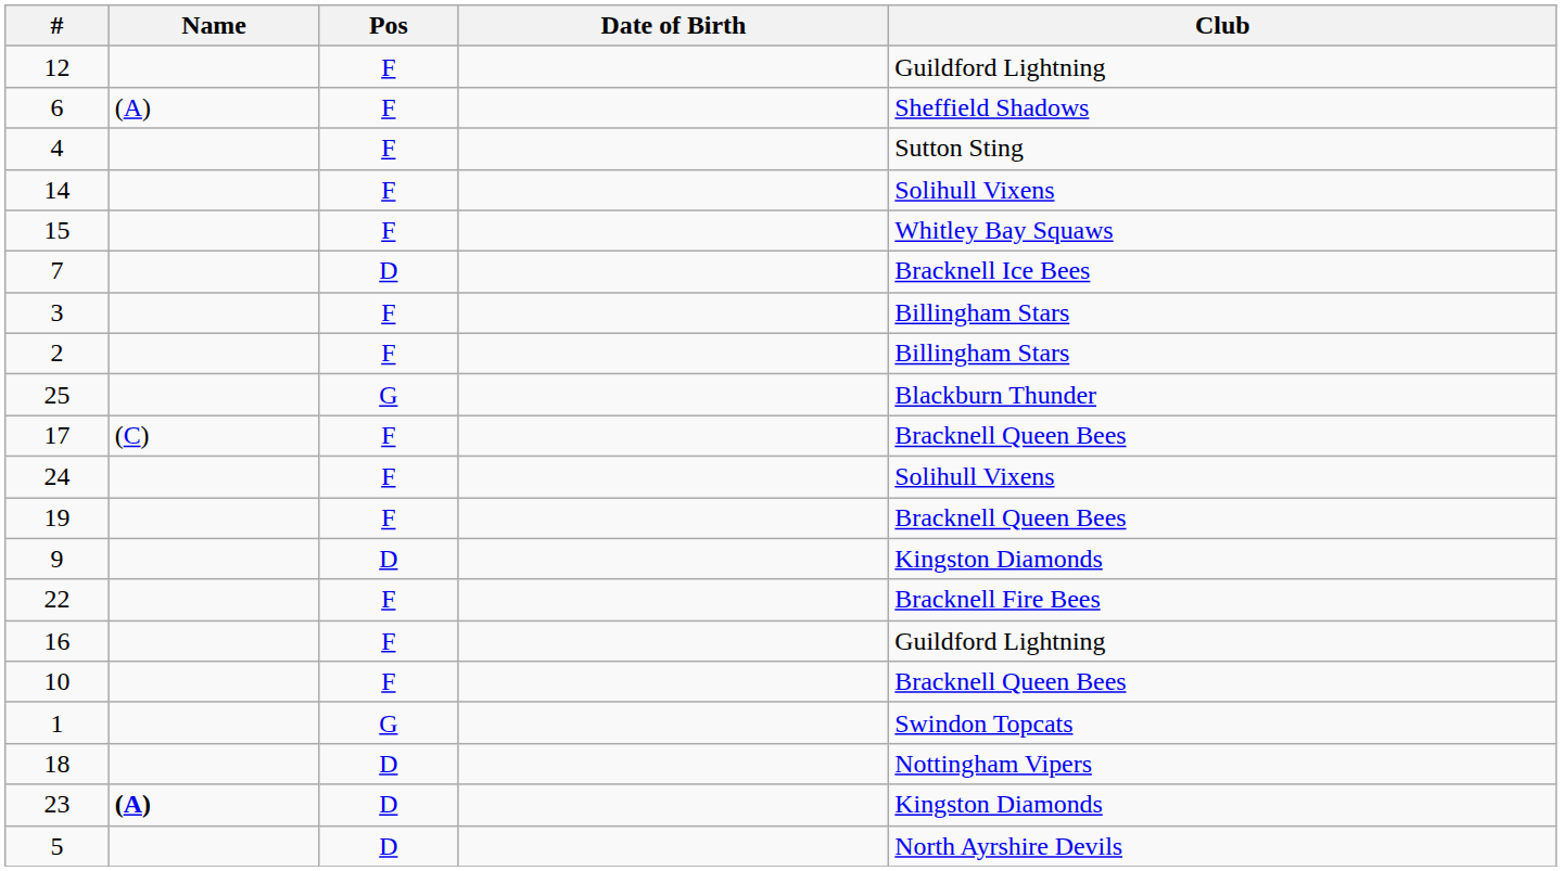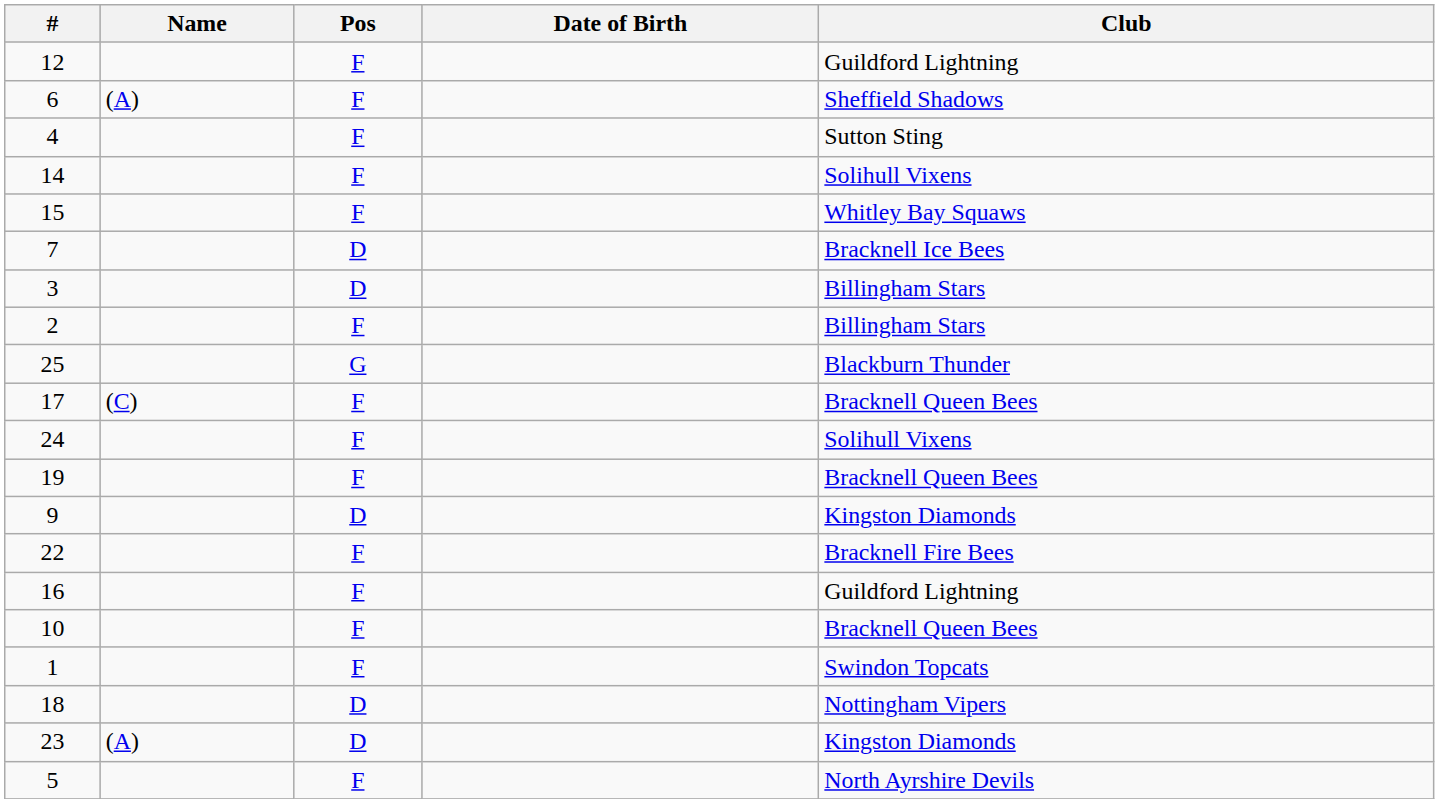3 | Pos: F -> D
1 | Pos: G -> F
23 | Name: bold -> normal
5 | Pos: D -> F
